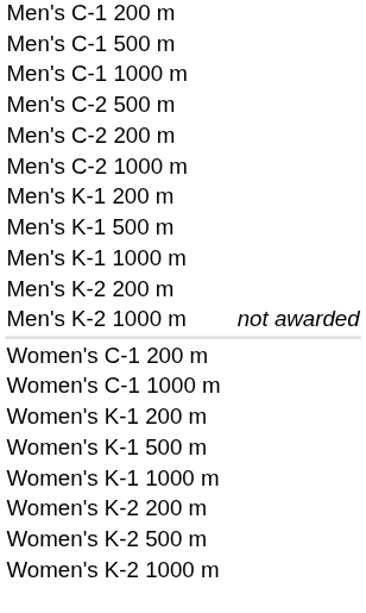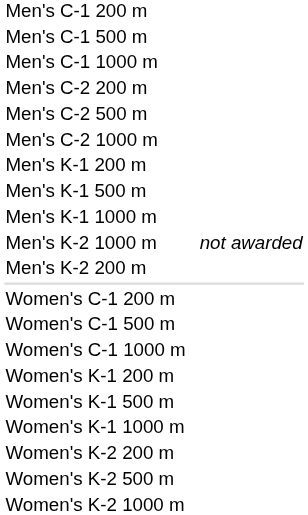rows swapped: Men's C-2 200 m <-> Men's C-2 500 m
rows swapped: Men's K-2 200 m <-> Men's K-2 1000 m
+ row: Women's C-1 500 m
